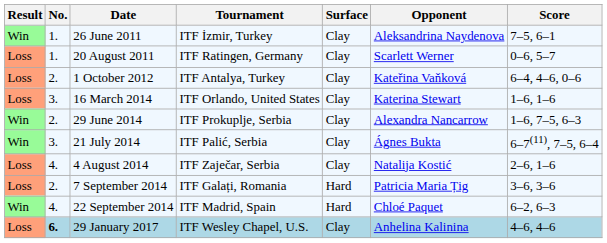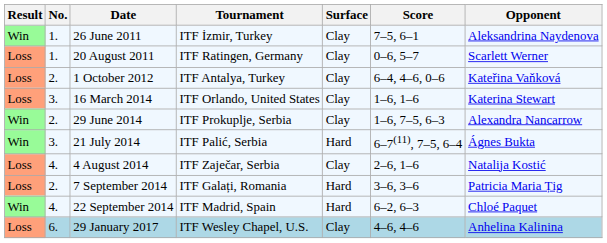columns swapped: Opponent <-> Score
21 July 2014 | Surface: Clay -> Hard
29 January 2017 | No.: bold -> normal
